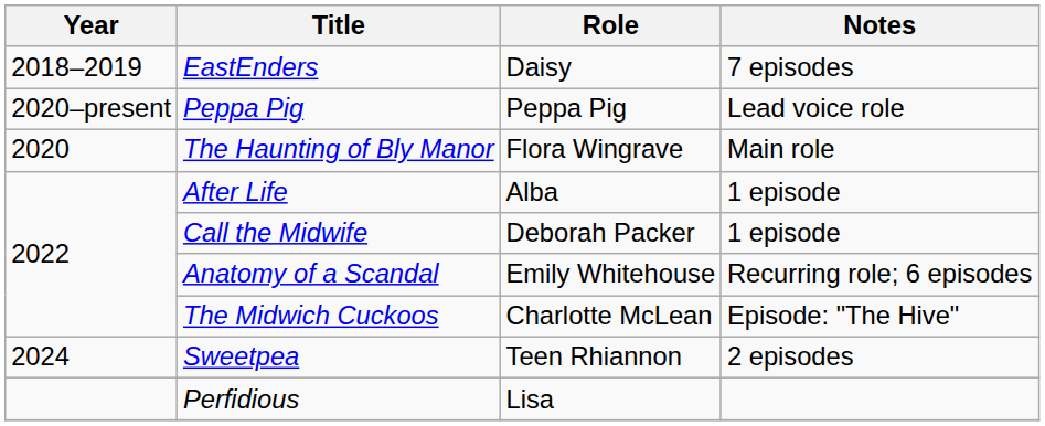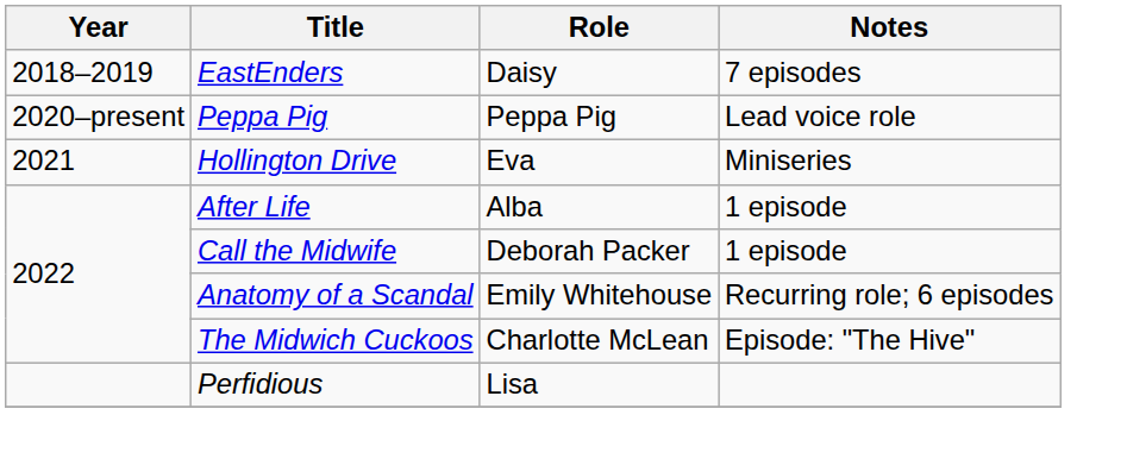- row: 2020 | The Haunting of Bly Manor | Flora Wingrave | Main role
+ row: 2021 | Hollington Drive | Eva | Miniseries
- row: 2024 | Sweetpea | Teen Rhiannon | 2 episodes
